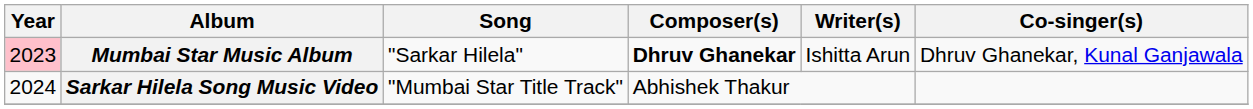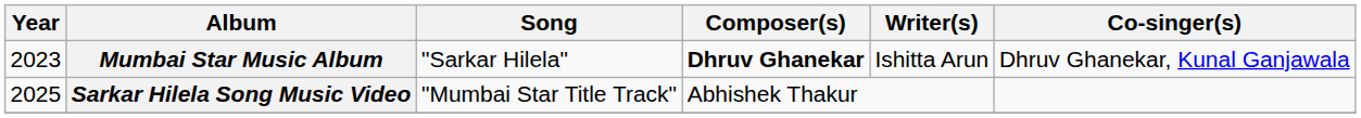Mumbai Star Music Album | Year: pink background -> no background
Sarkar Hilela Song Music Video | Year: 2024 -> 2025
